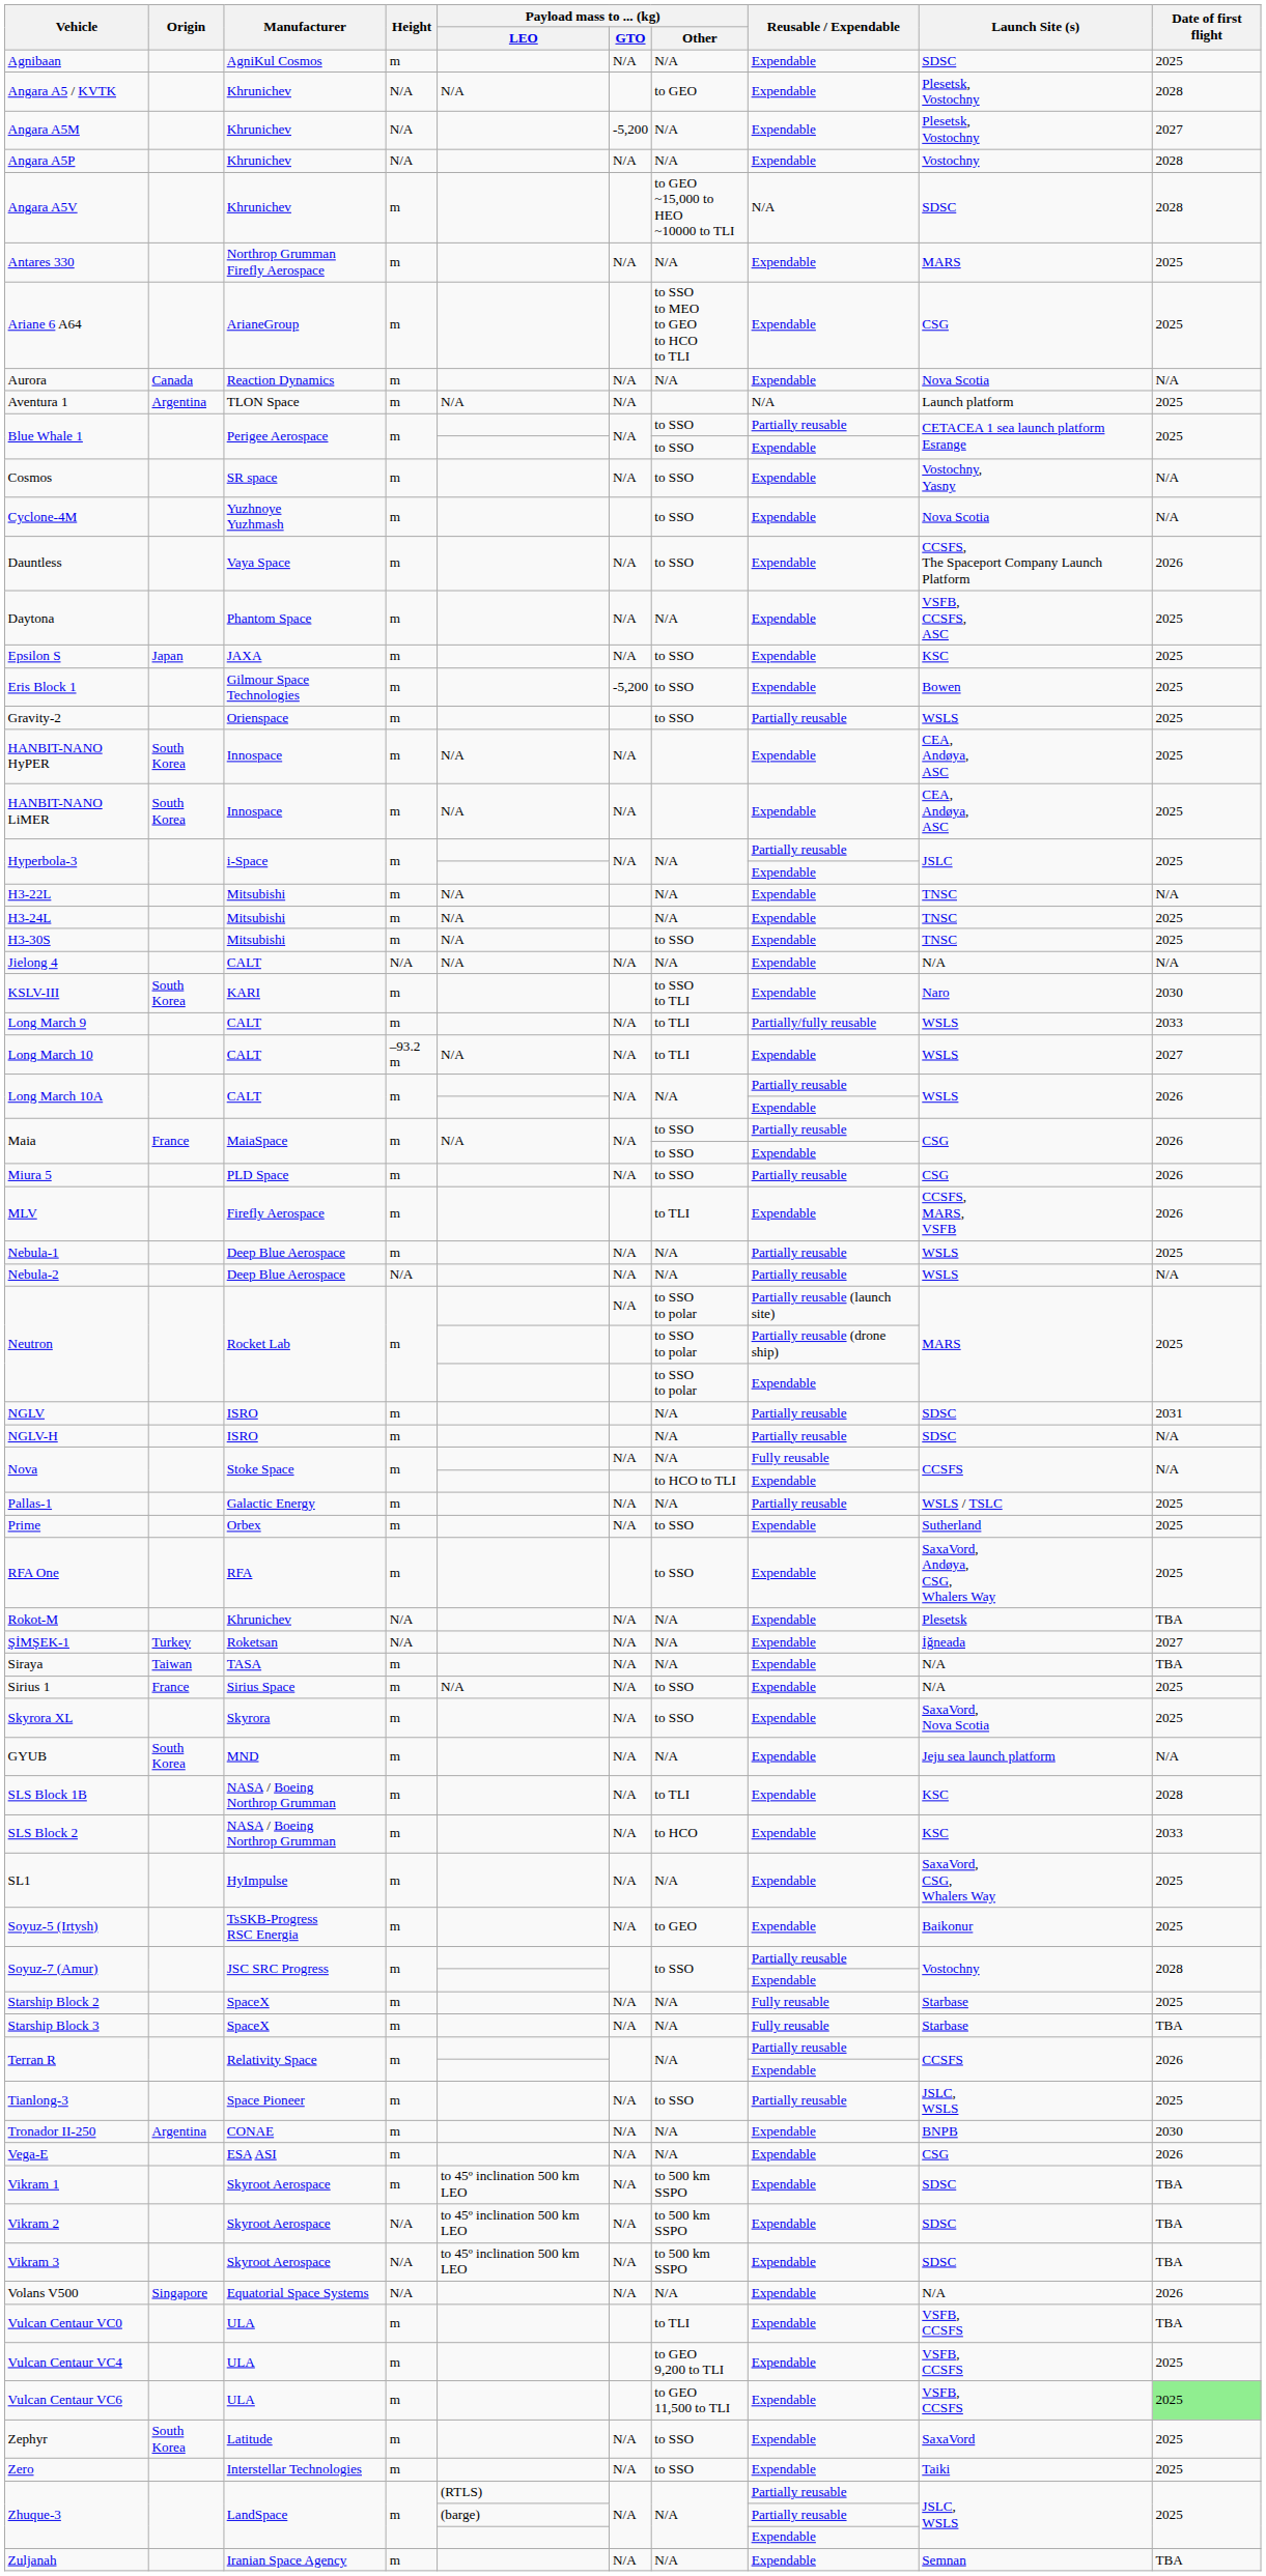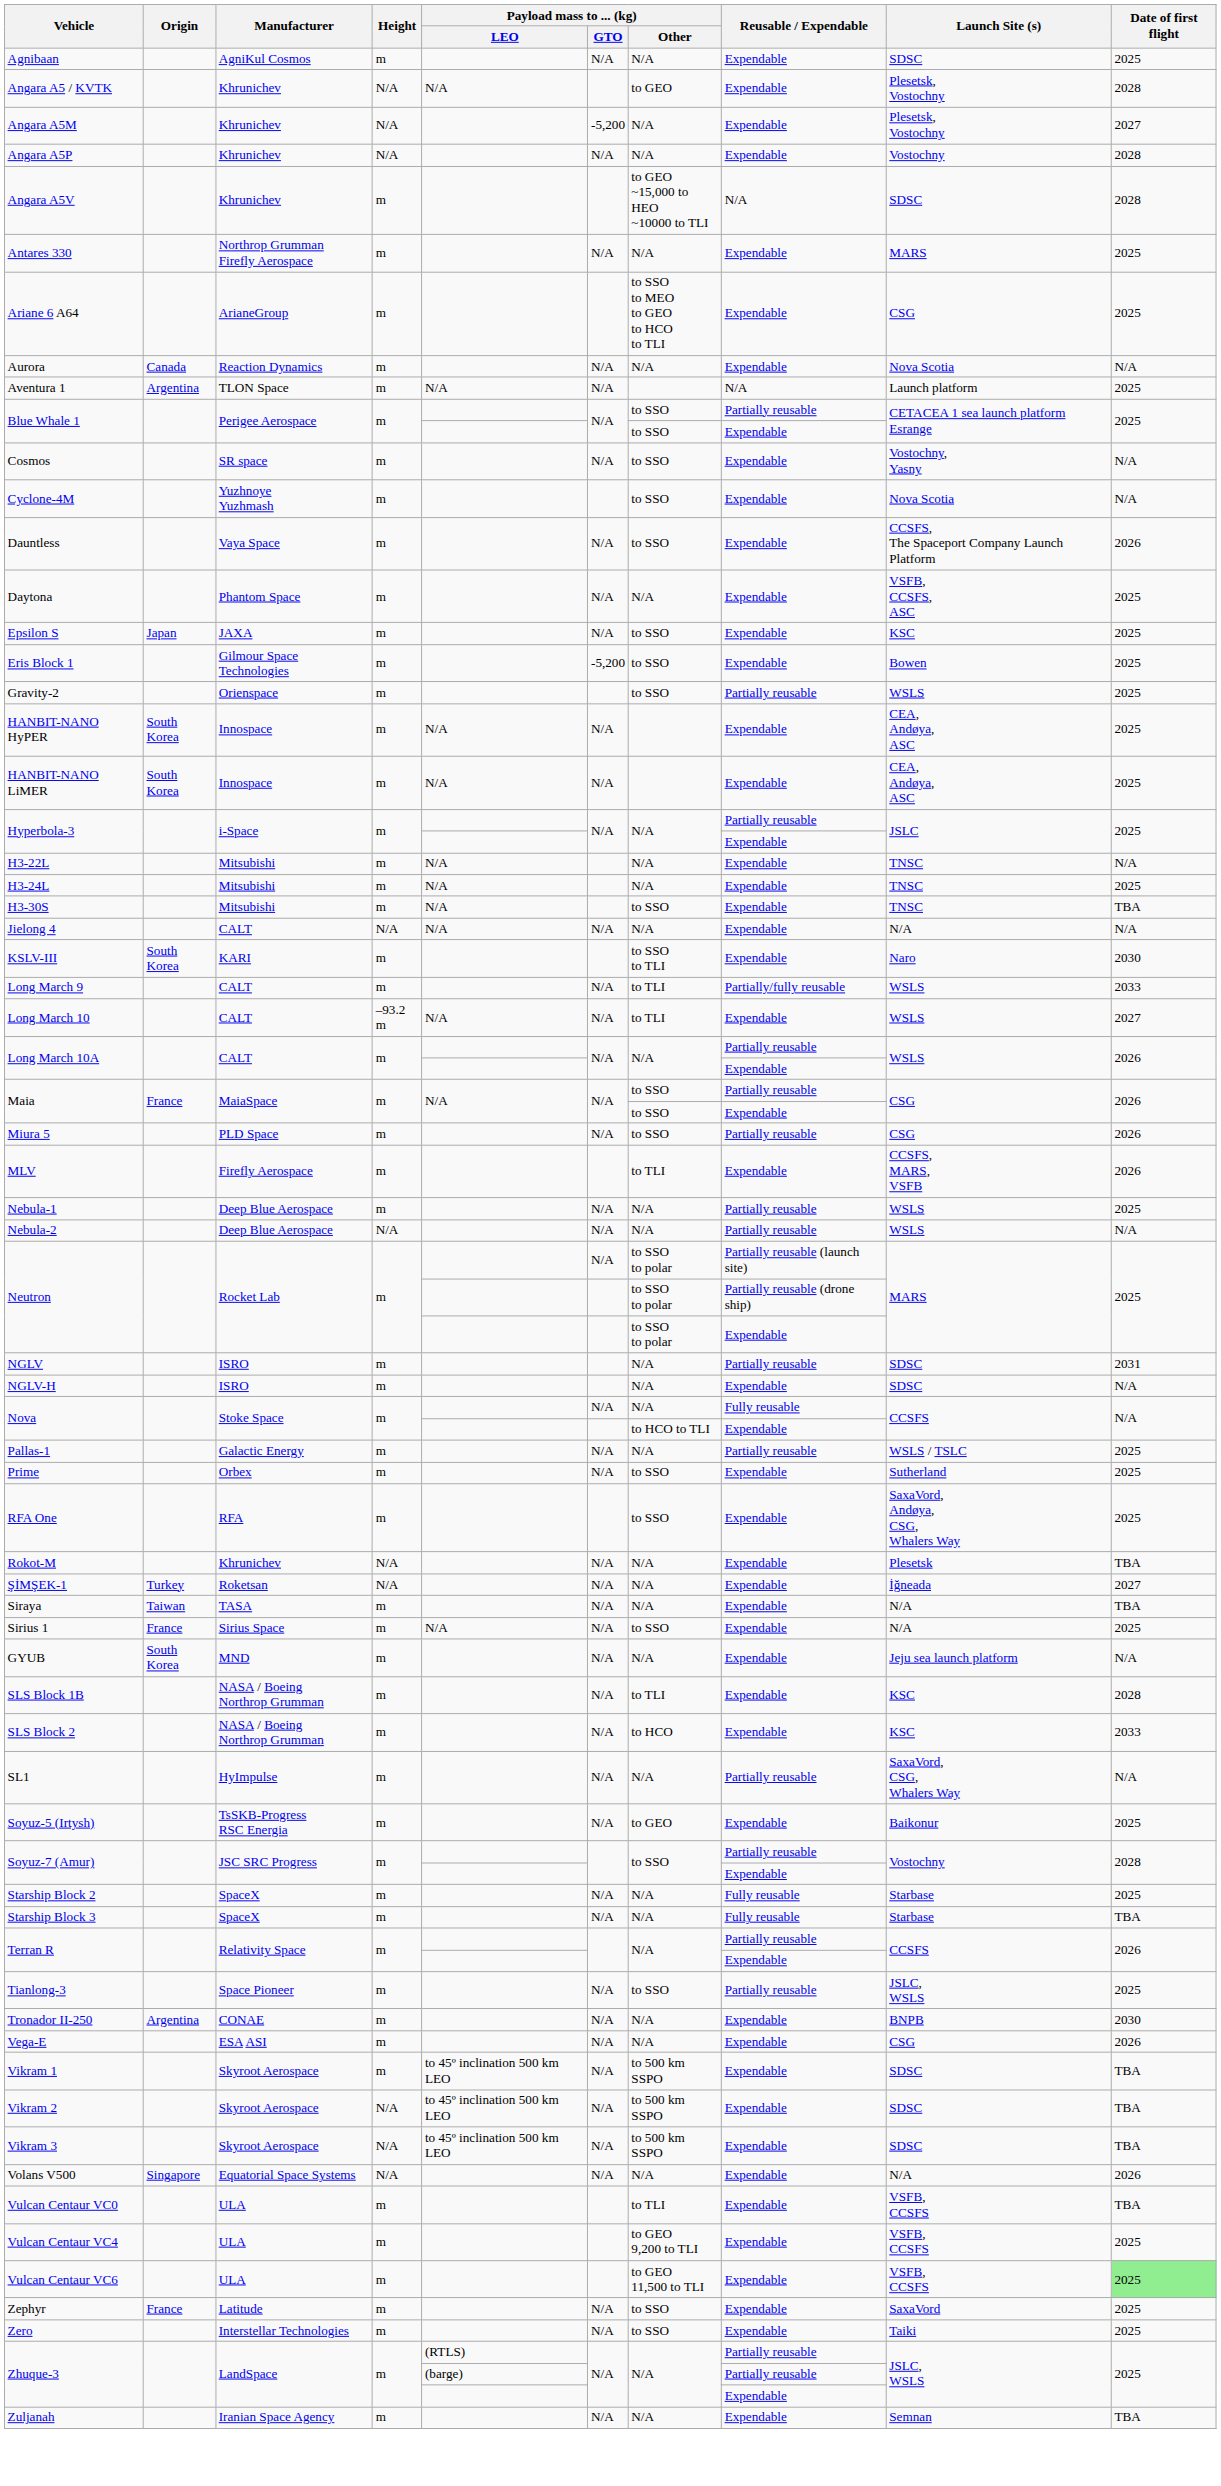H3-30S | Date of first flight: 2025 -> TBA
NGLV-H | Reusable / Expendable: Partially reusable -> Expendable
- row: Skyrora XL | Skyrora | m | N/A | to SSO | Expendable | SaxaVord, Nova Scotia | 2025
SL1 | Reusable / Expendable: Expendable -> Partially reusable
SL1 | Date of first flight: 2025 -> N/A
Zephyr | Origin: South Korea -> France
